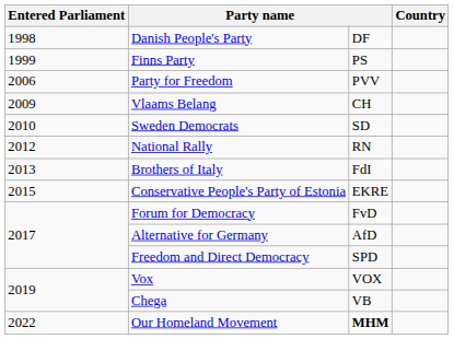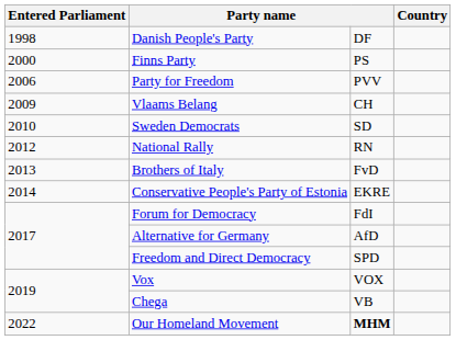Finns Party | Entered Parliament: 1999 -> 2000
Brothers of Italy | column 3: FdI -> FvD
Conservative People's Party of Estonia | Entered Parliament: 2015 -> 2014
Forum for Democracy | column 3: FvD -> FdI
